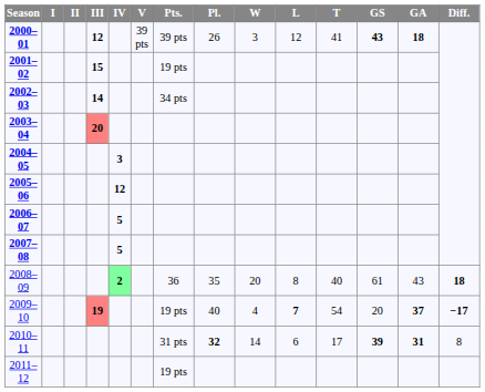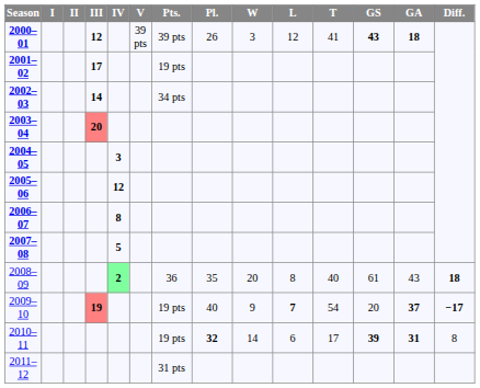2001–02 | III: 15 -> 17
2006–07 | IV: 5 -> 8
2009–10 | W: 4 -> 9
2010–11 | Pts.: 31 pts -> 19 pts
2011–12 | Pts.: 19 pts -> 31 pts
